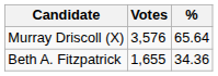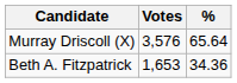Beth A. Fitzpatrick | Votes: 1,655 -> 1,653
